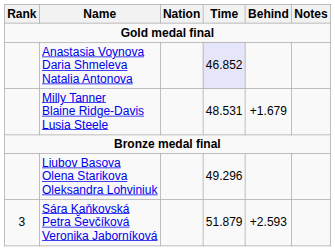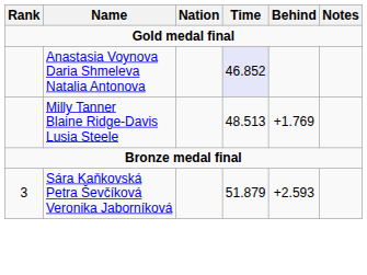Milly Tanner Blaine Ridge-Davis Lusia Steele | Time: 48.531 -> 48.513
Milly Tanner Blaine Ridge-Davis Lusia Steele | Behind: +1.679 -> +1.769
- row: Liubov Basova Olena Starikova Oleksandra Lohviniuk | 49.296
